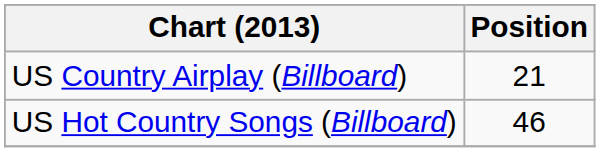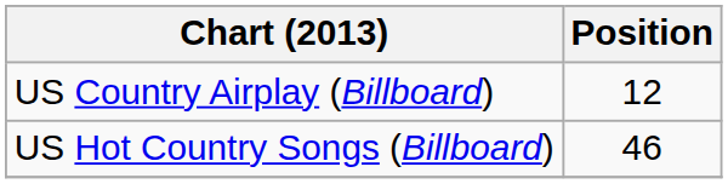US Country Airplay (Billboard) | Position: 21 -> 12
